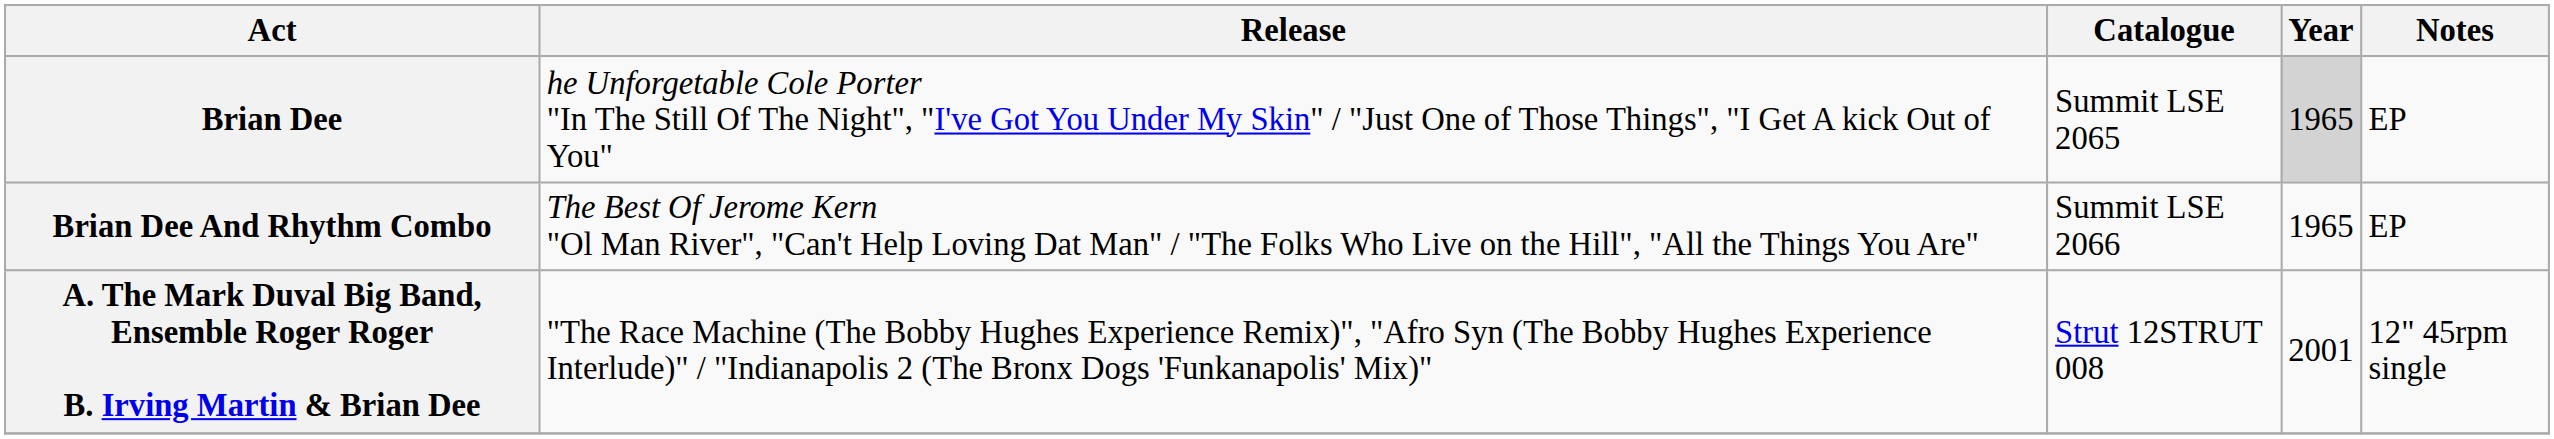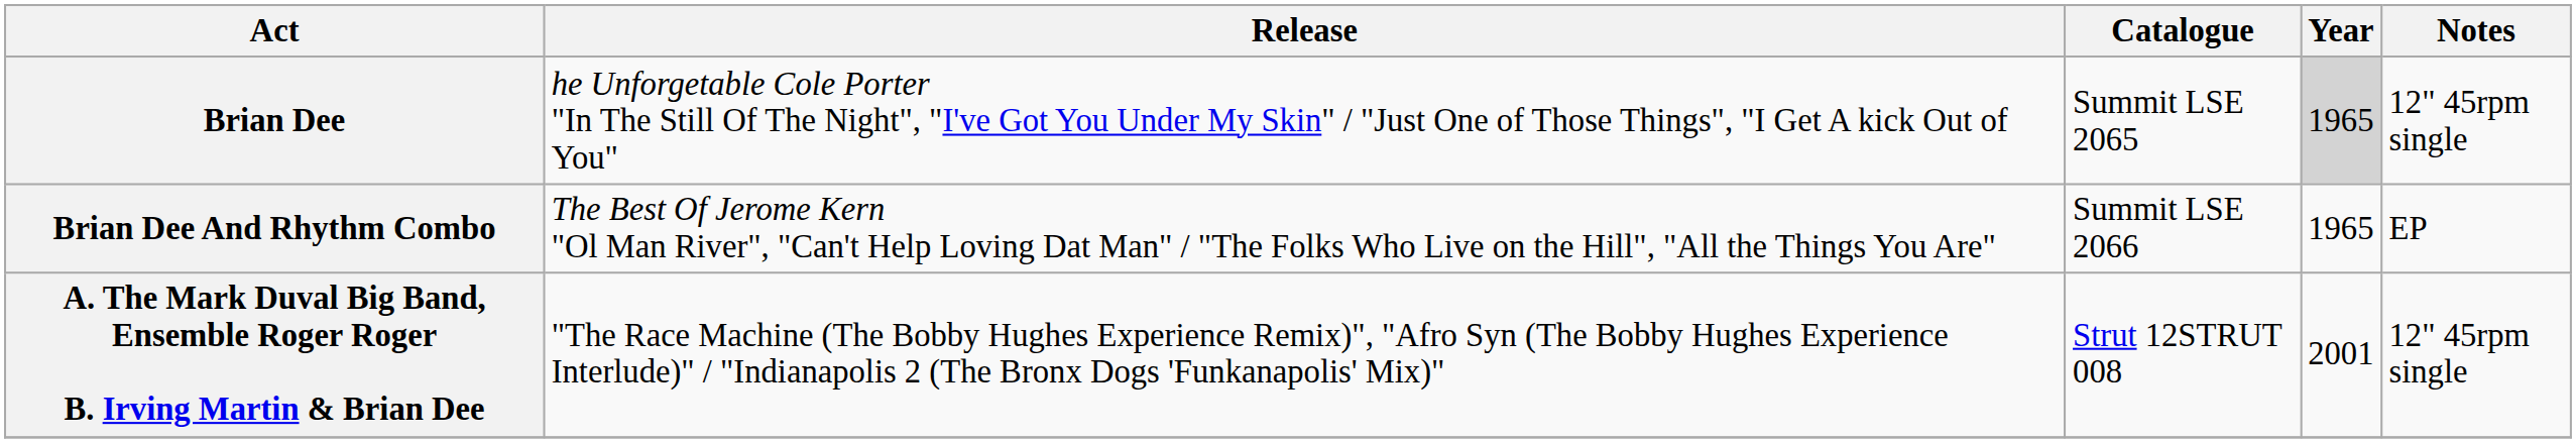Brian Dee | Notes: EP -> 12" 45rpm single
